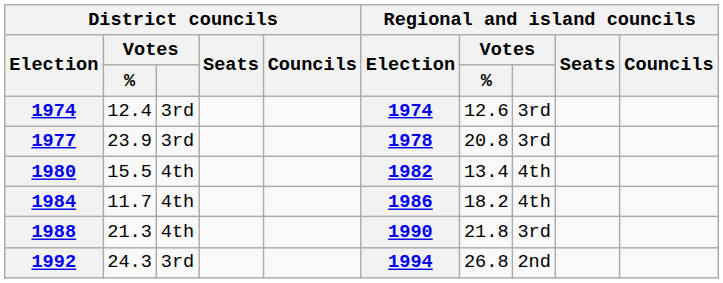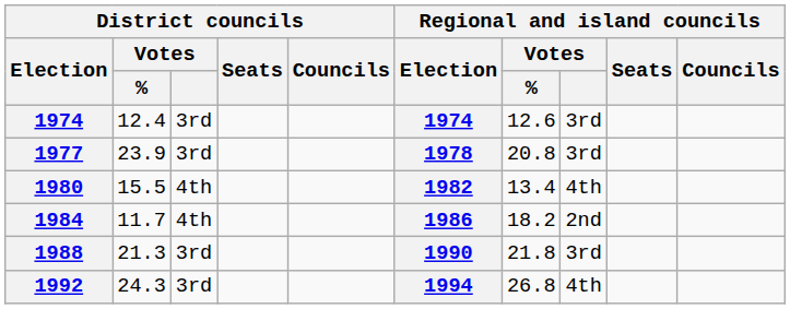1984 | Regional and island councils / Votes: 4th -> 2nd
1988 | District councils / Votes: 4th -> 3rd
1992 | Regional and island councils / Votes: 2nd -> 4th
